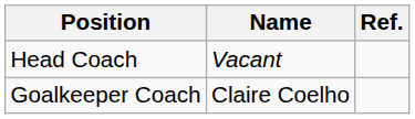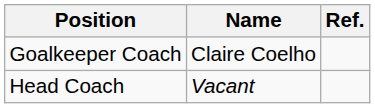rows swapped: Head Coach <-> Goalkeeper Coach
